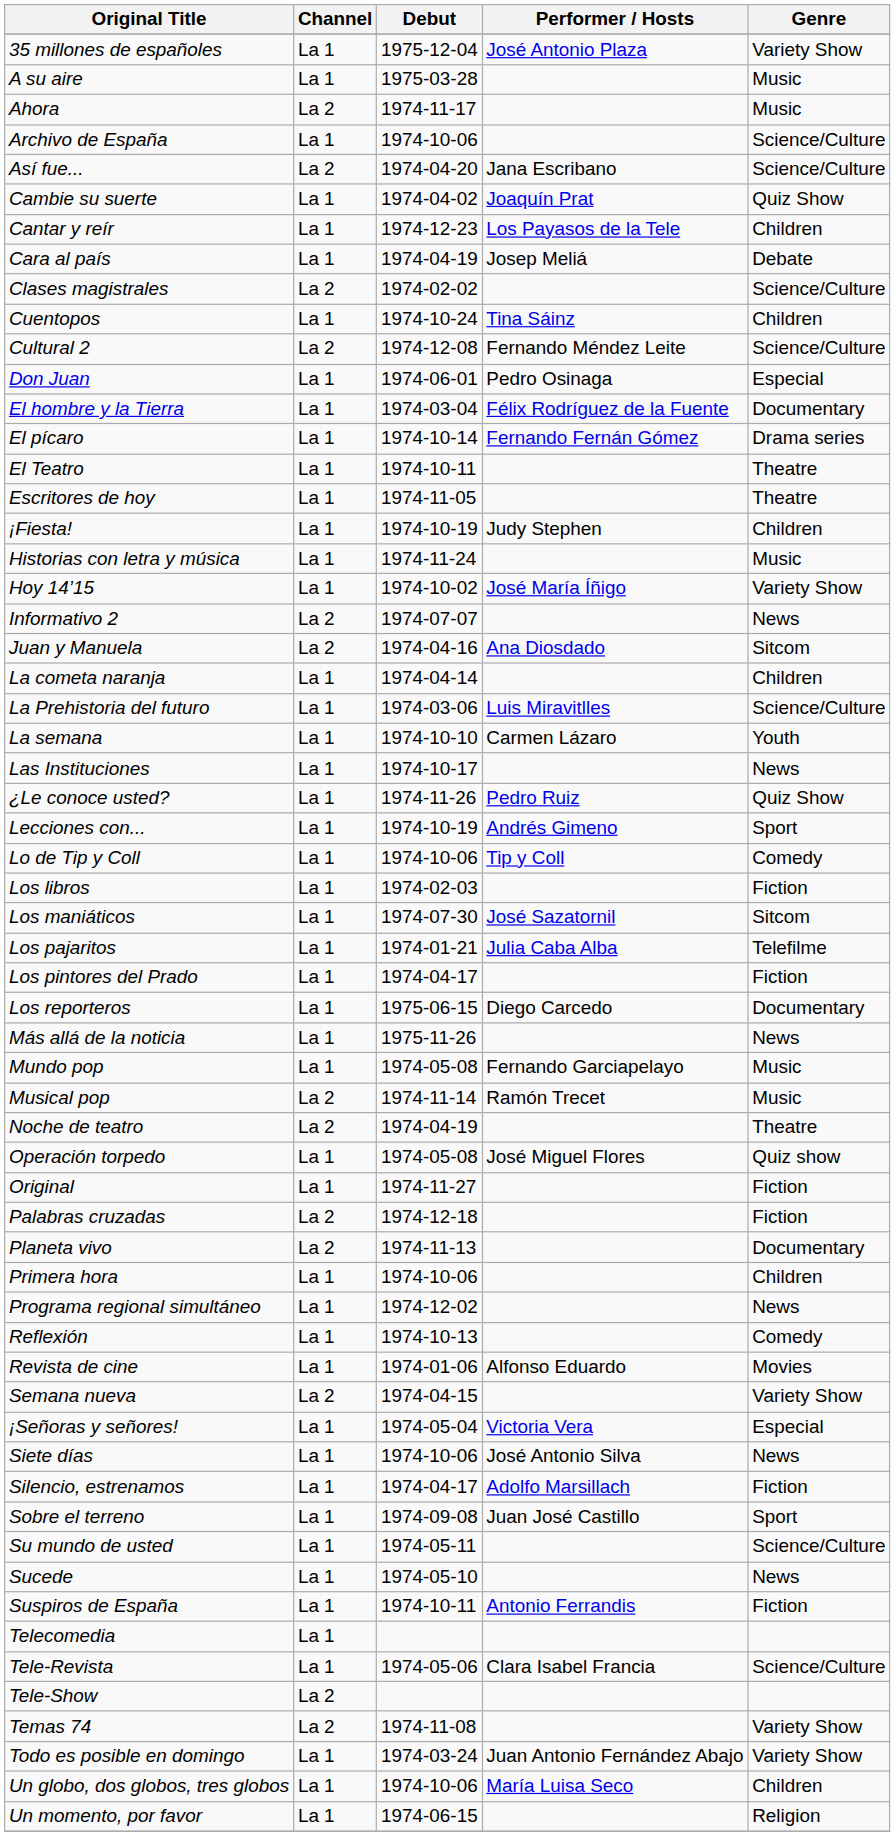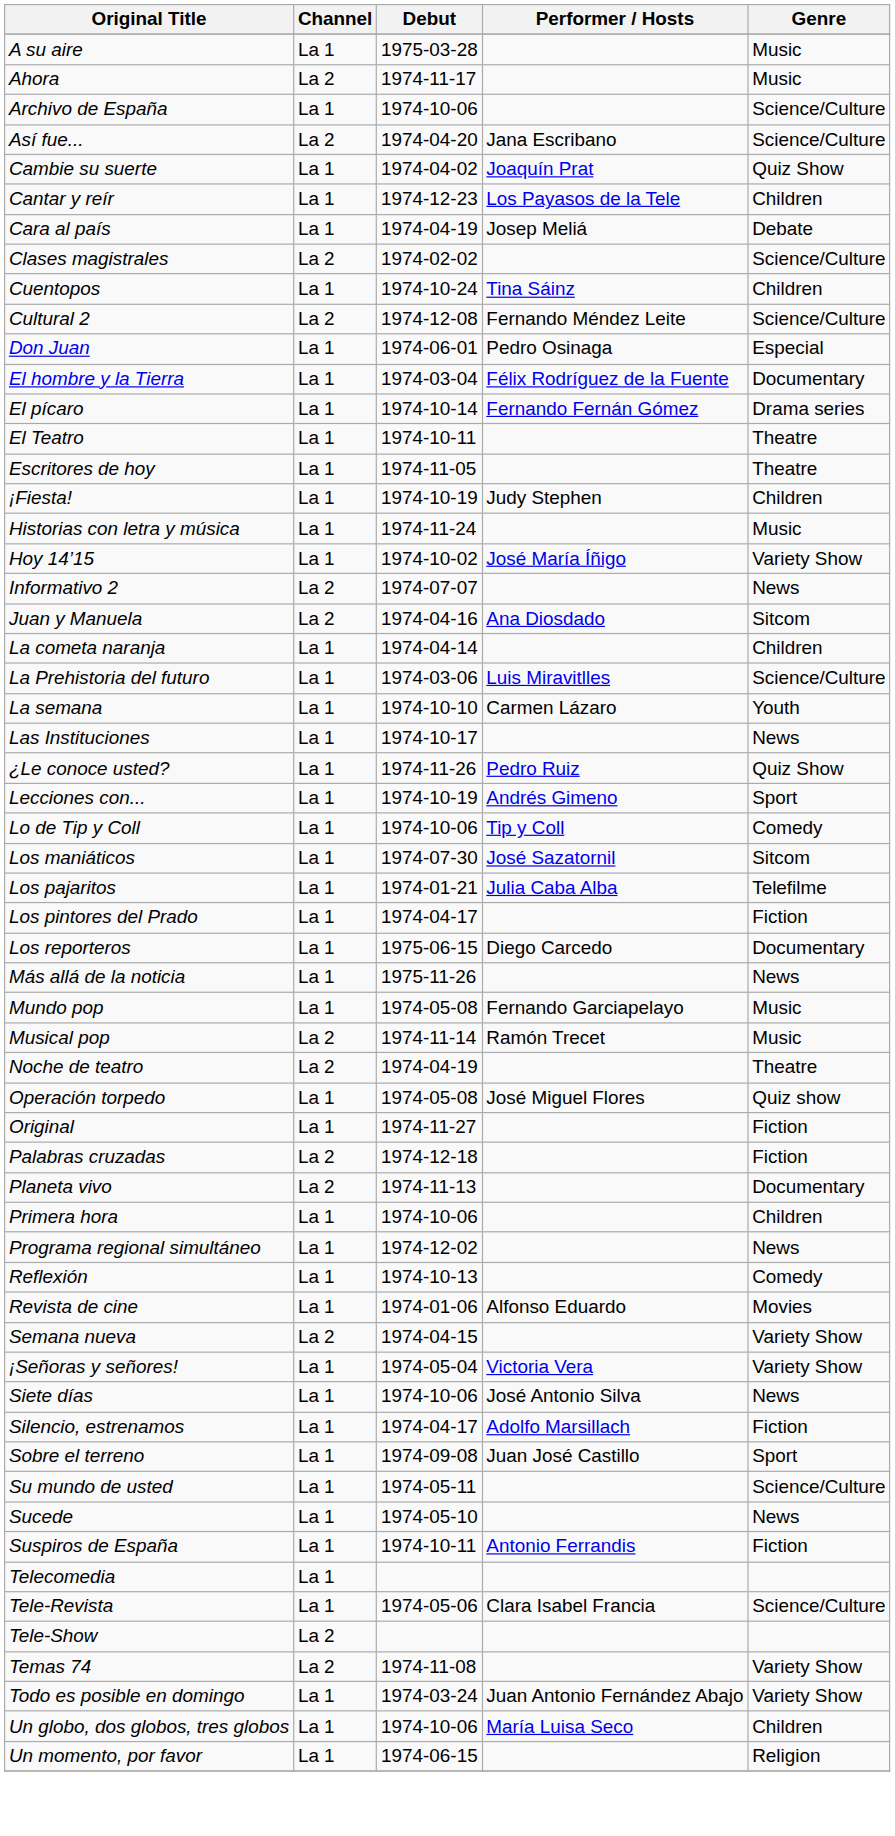- row: 35 millones de españoles | La 1 | 1975-12-04 | José Antonio Plaza | Variety Show
- row: Los libros | La 1 | 1974-02-03 | Fiction
¡Señoras y señores! | Genre: Especial -> Variety Show
